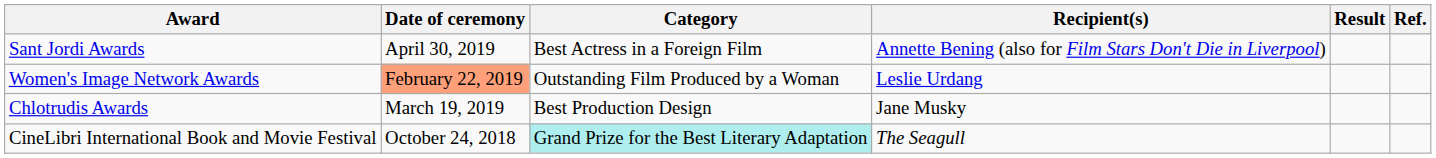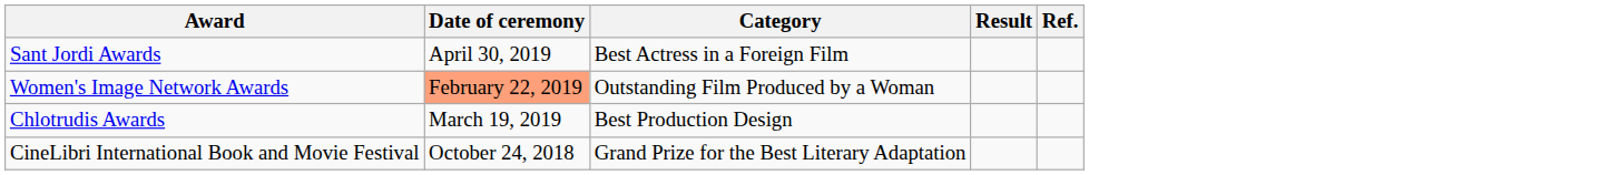- column: Recipient(s) | Annette Bening (also for Film Stars Don't Die in Liverpool) | Leslie Urdang | Jane Musky | The Seagull
CineLibri International Book and Movie Festival | Category: paleturquoise background -> no background
